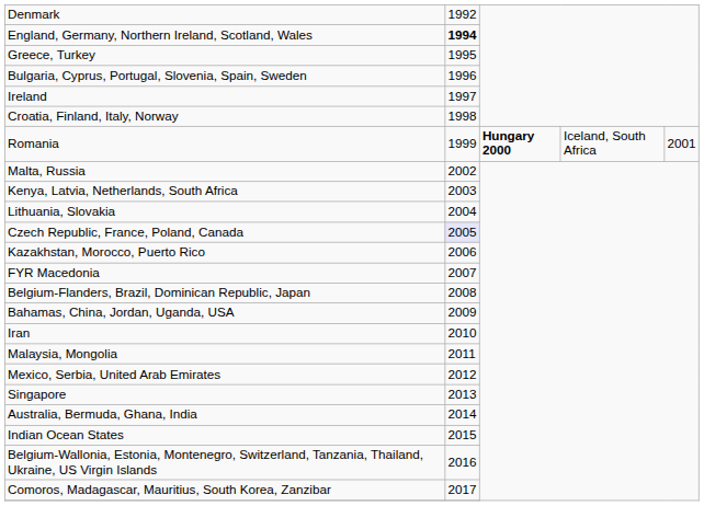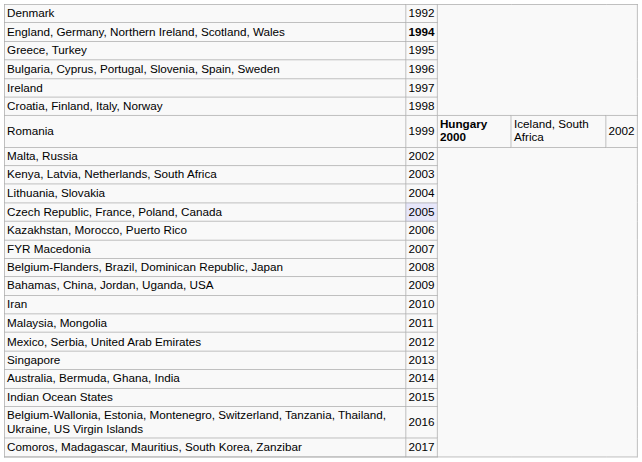Romania | column 5: 2001 -> 2002
